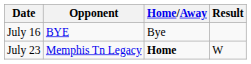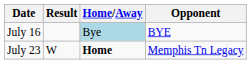columns swapped: Opponent <-> Result
July 16 | Home/Away: no background -> lightblue background
